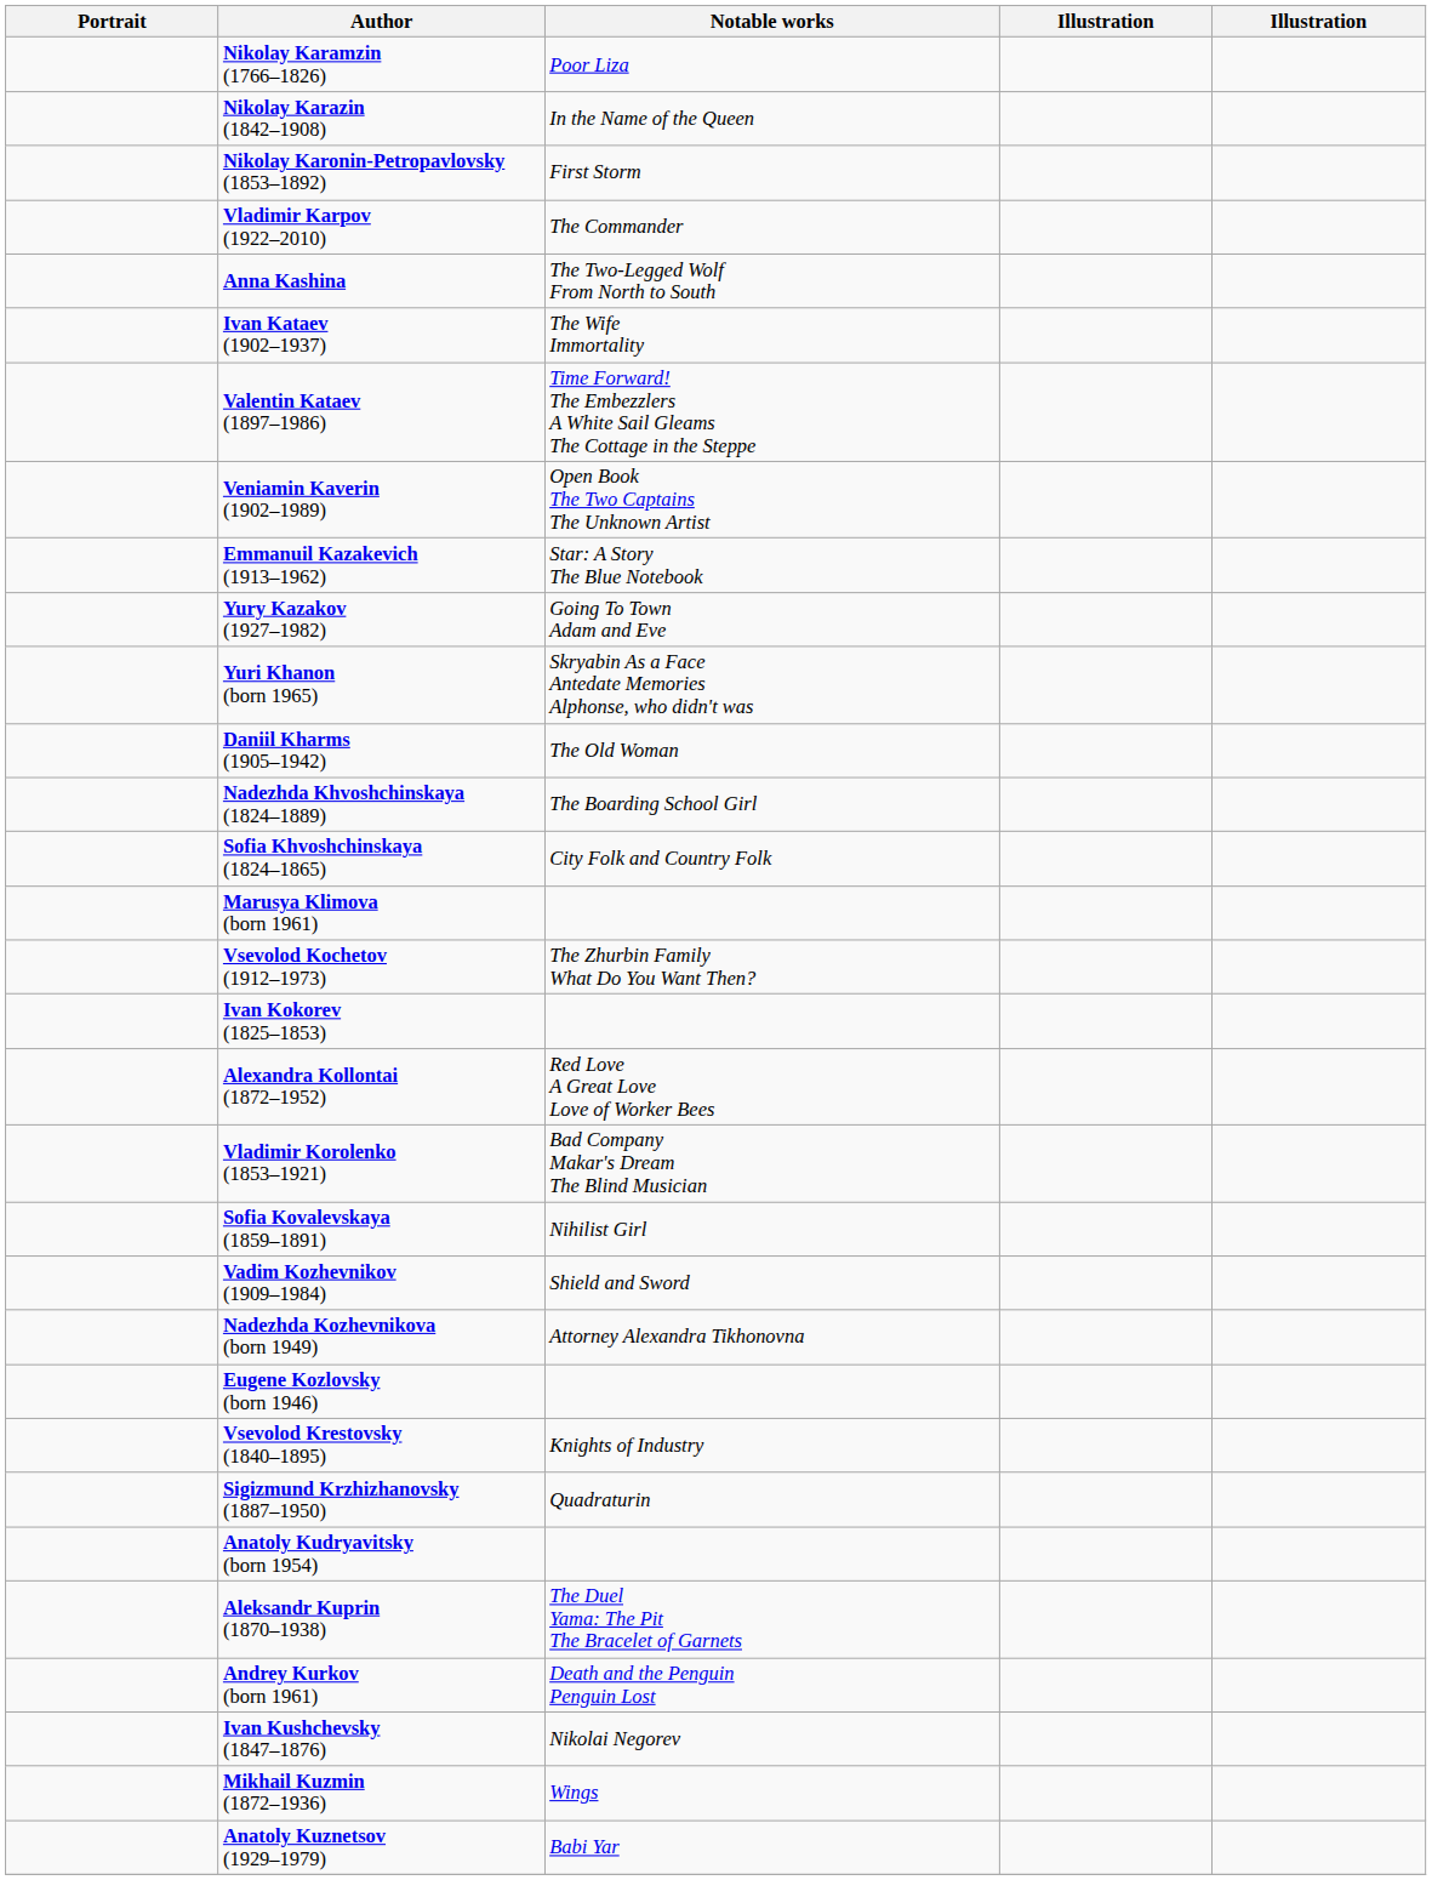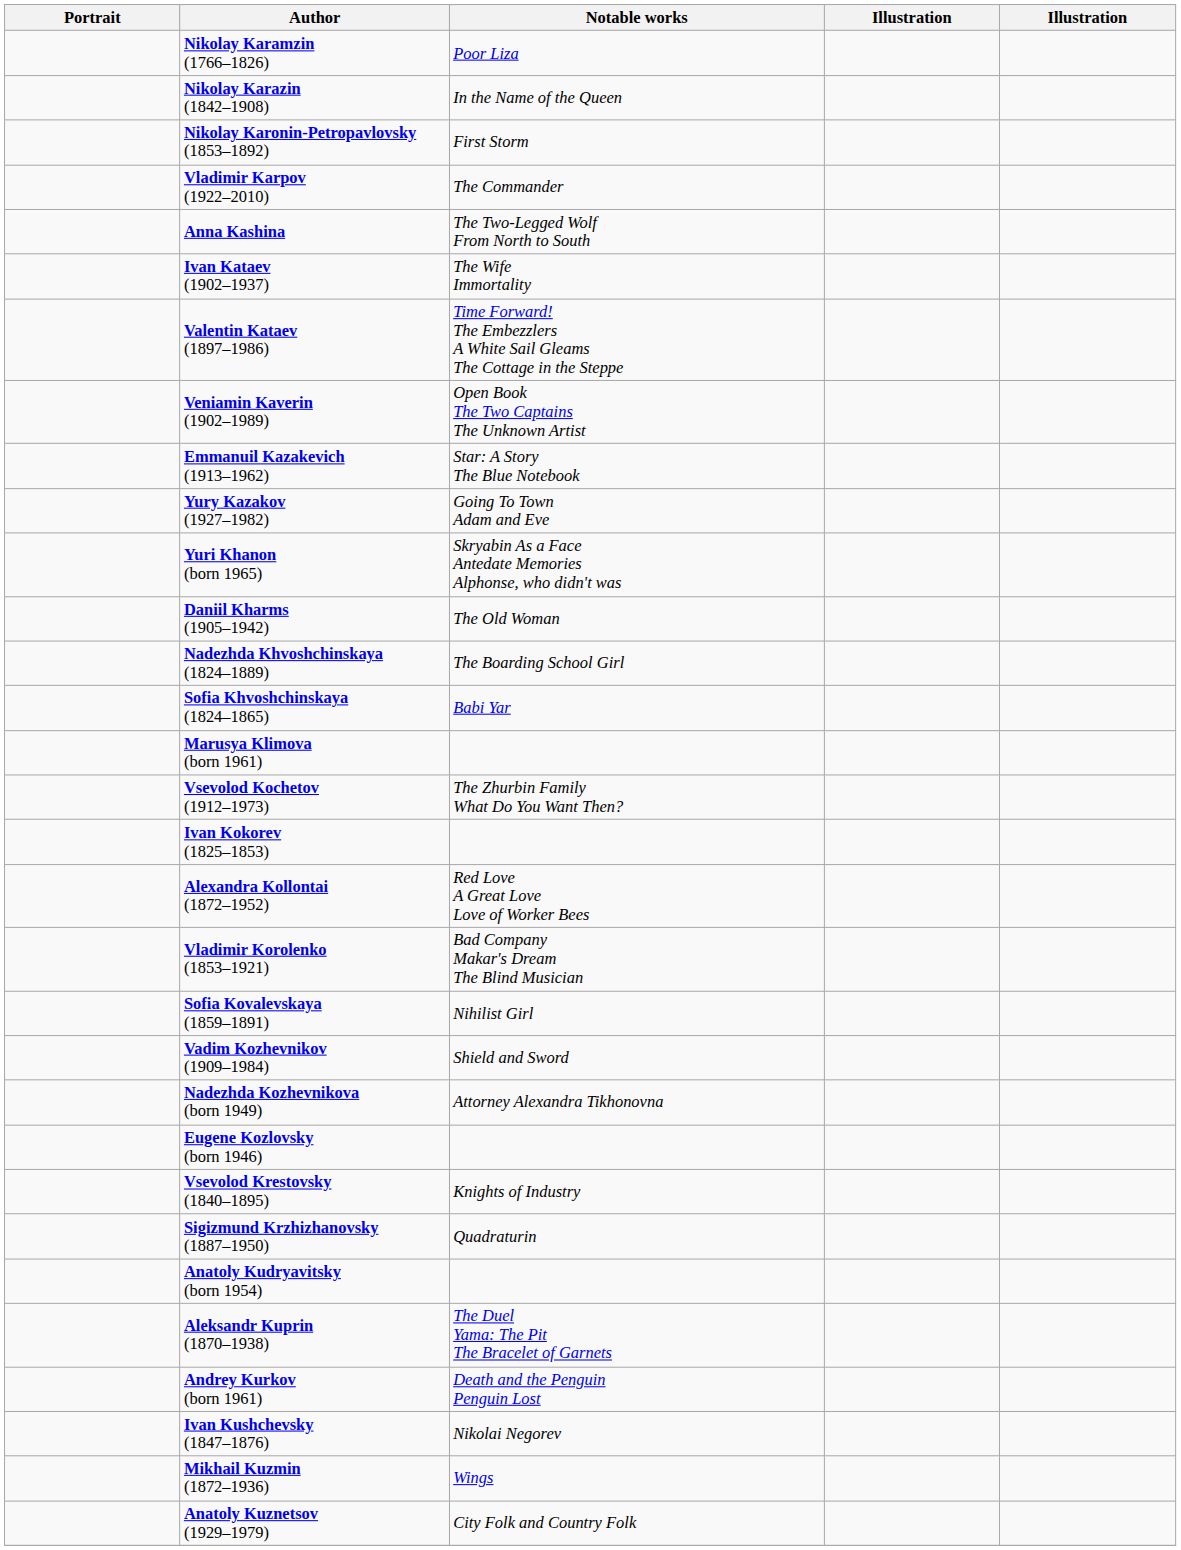Sofia Khvoshchinskaya (1824–1865) | Notable works: City Folk and Country Folk -> Babi Yar
Anatoly Kuznetsov (1929–1979) | Notable works: Babi Yar -> City Folk and Country Folk
